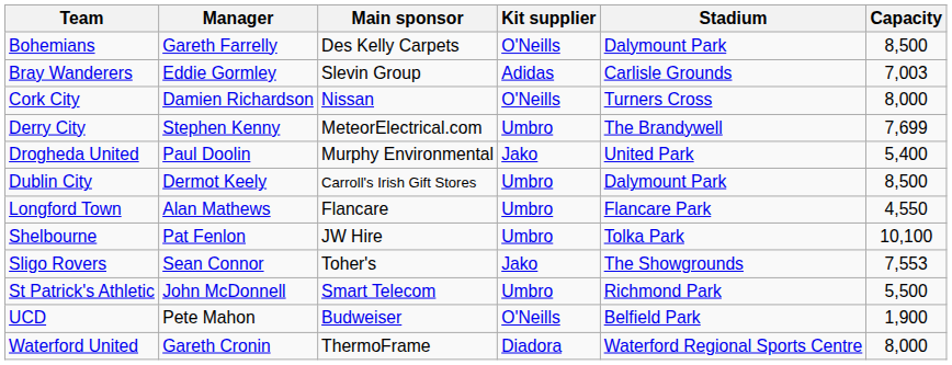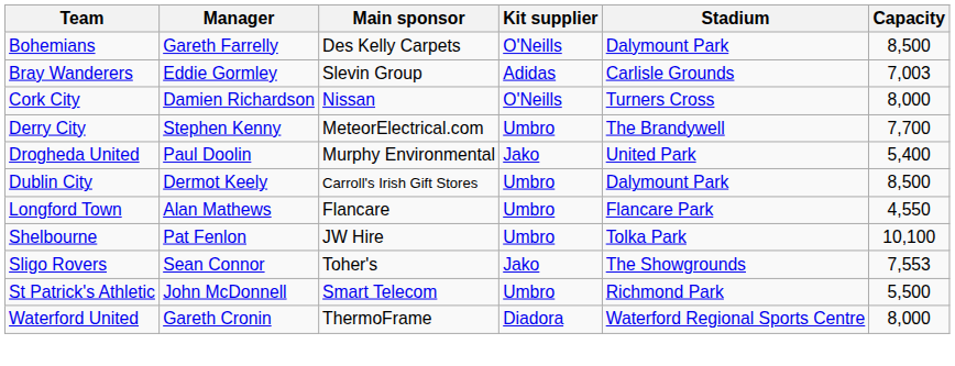Derry City | Capacity: 7,699 -> 7,700
- row: UCD | Pete Mahon | Budweiser | O'Neills | Belfield Park | 1,900
